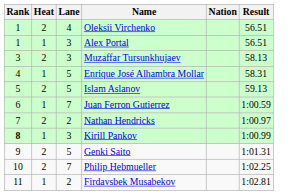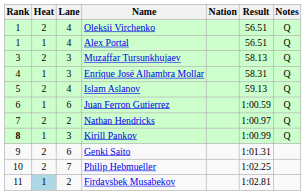+ column: Notes | Q | Q | Q | Q | Q | Q | Q | Q
Alex Portal | Lane: 3 -> 4
Enrique José Alhambra Mollar | Lane: 5 -> 3
Islam Aslanov | Lane: 5 -> 4
Juan Ferron Gutierrez | Lane: 7 -> 6
Genki Saito | Lane: 5 -> 6
Firdavsbek Musabekov | Heat: no background -> lightblue background
